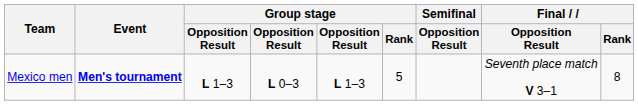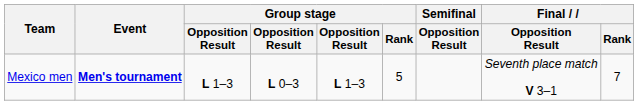Mexico men | Final / Rank: 8 -> 7
